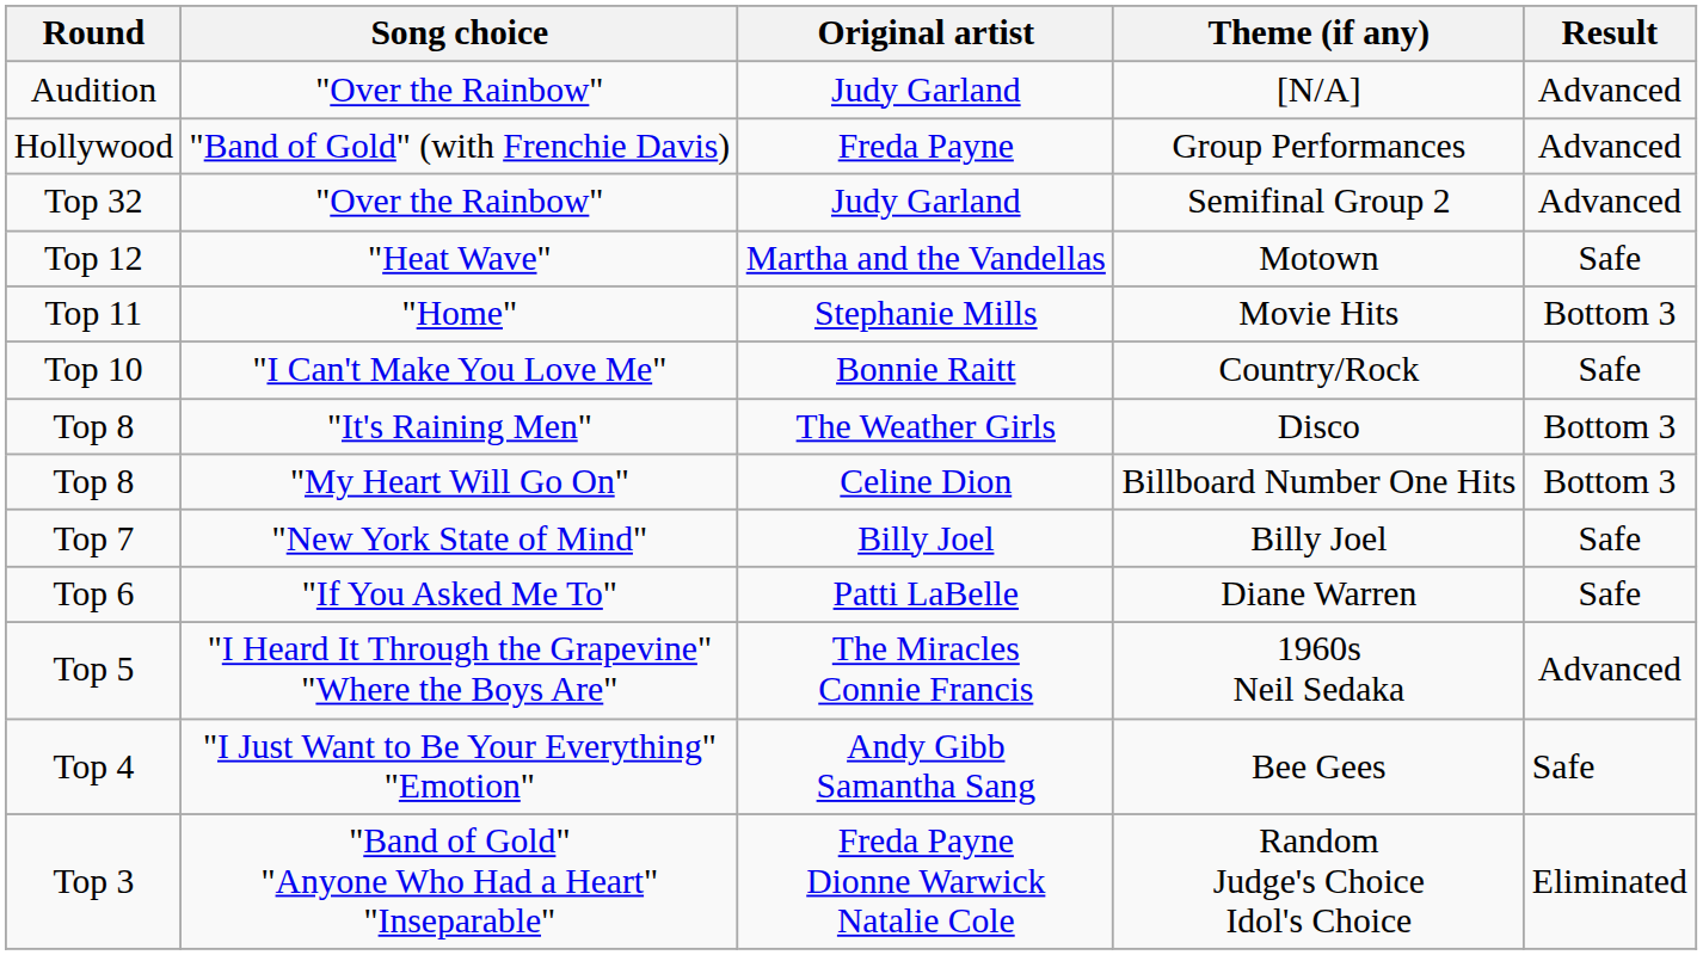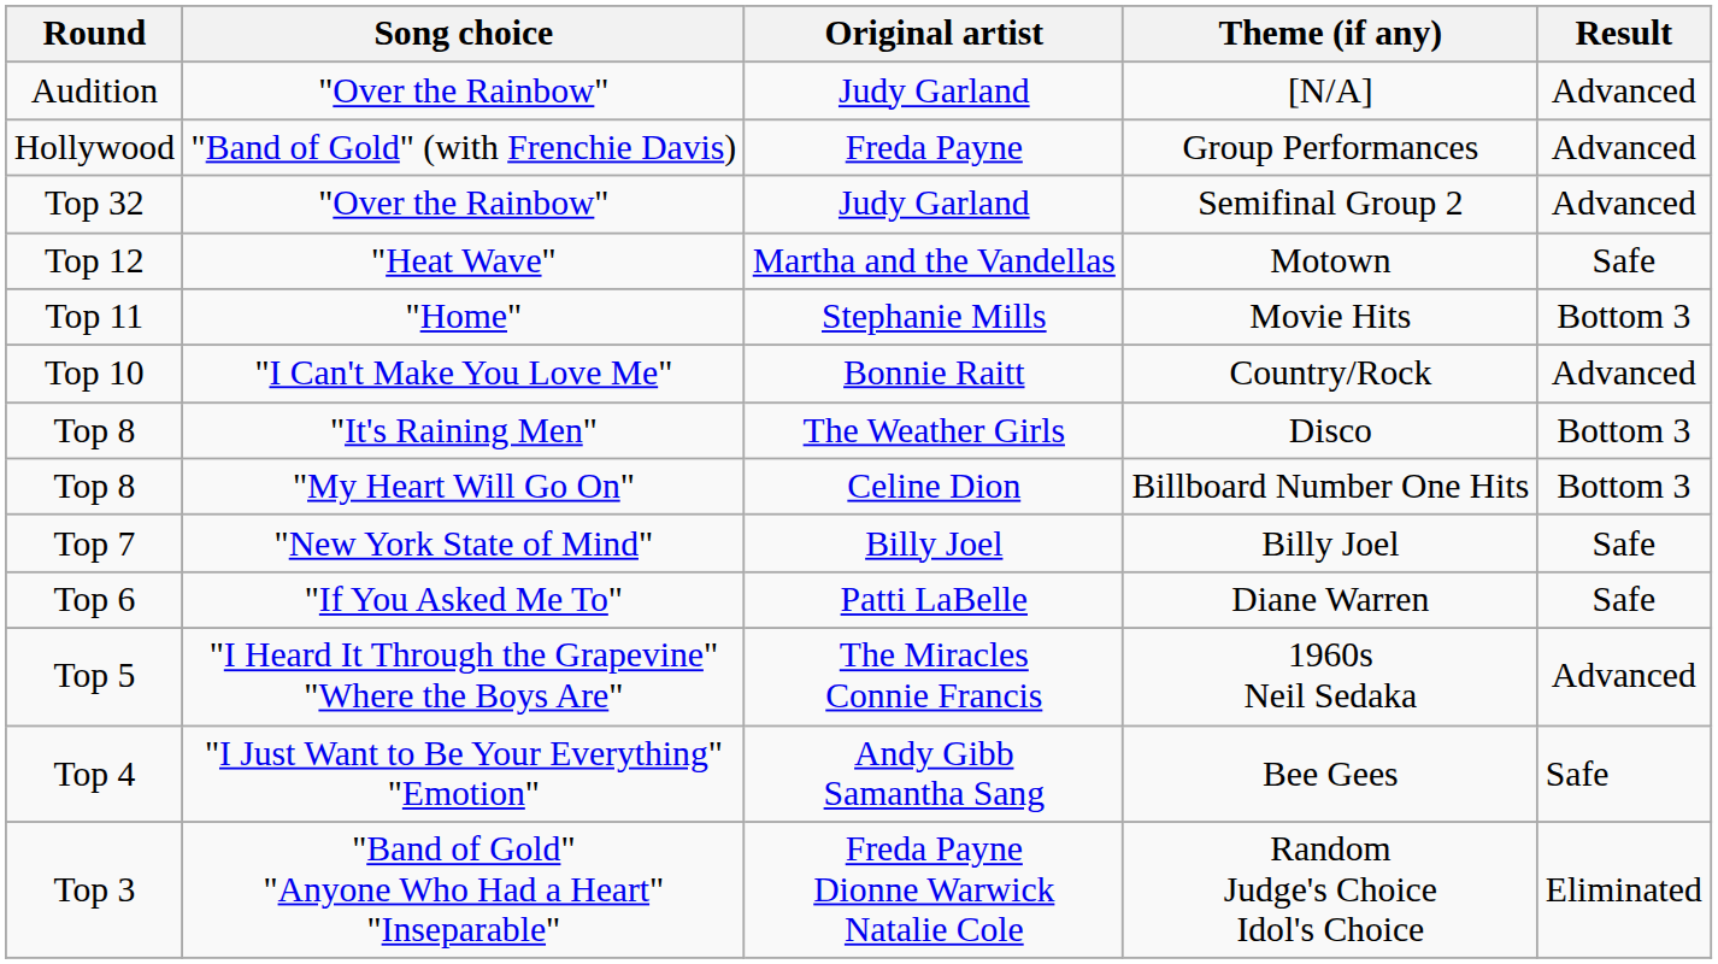Country/Rock | Result: Safe -> Advanced
